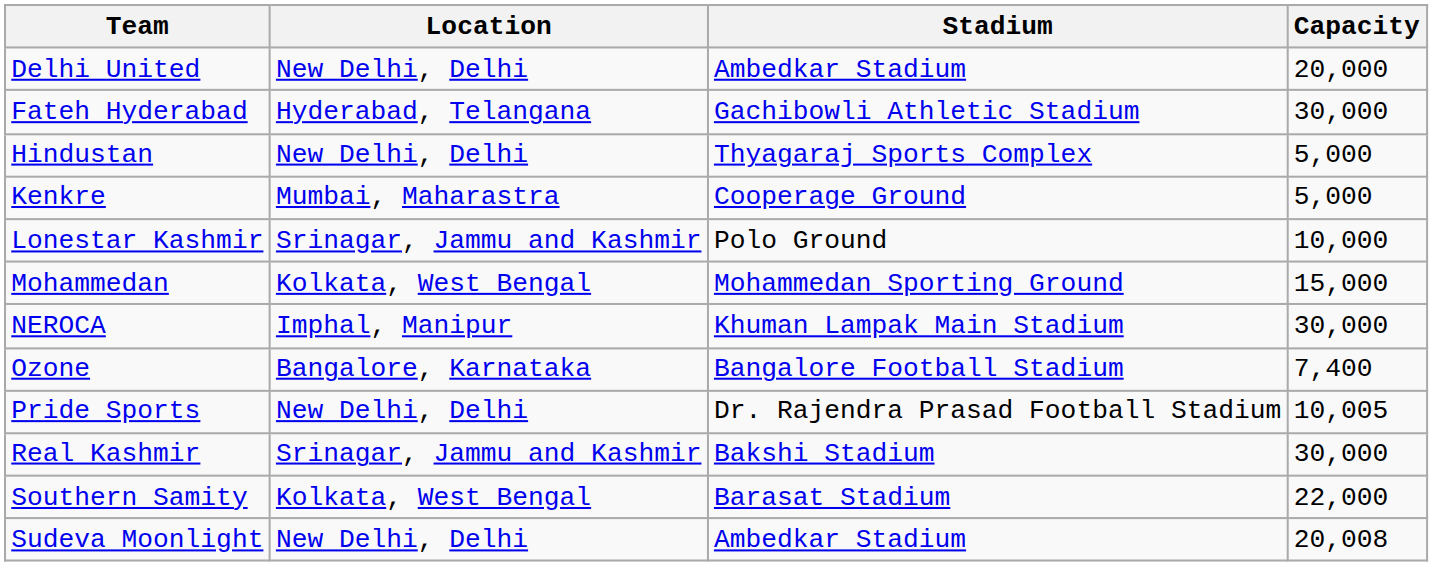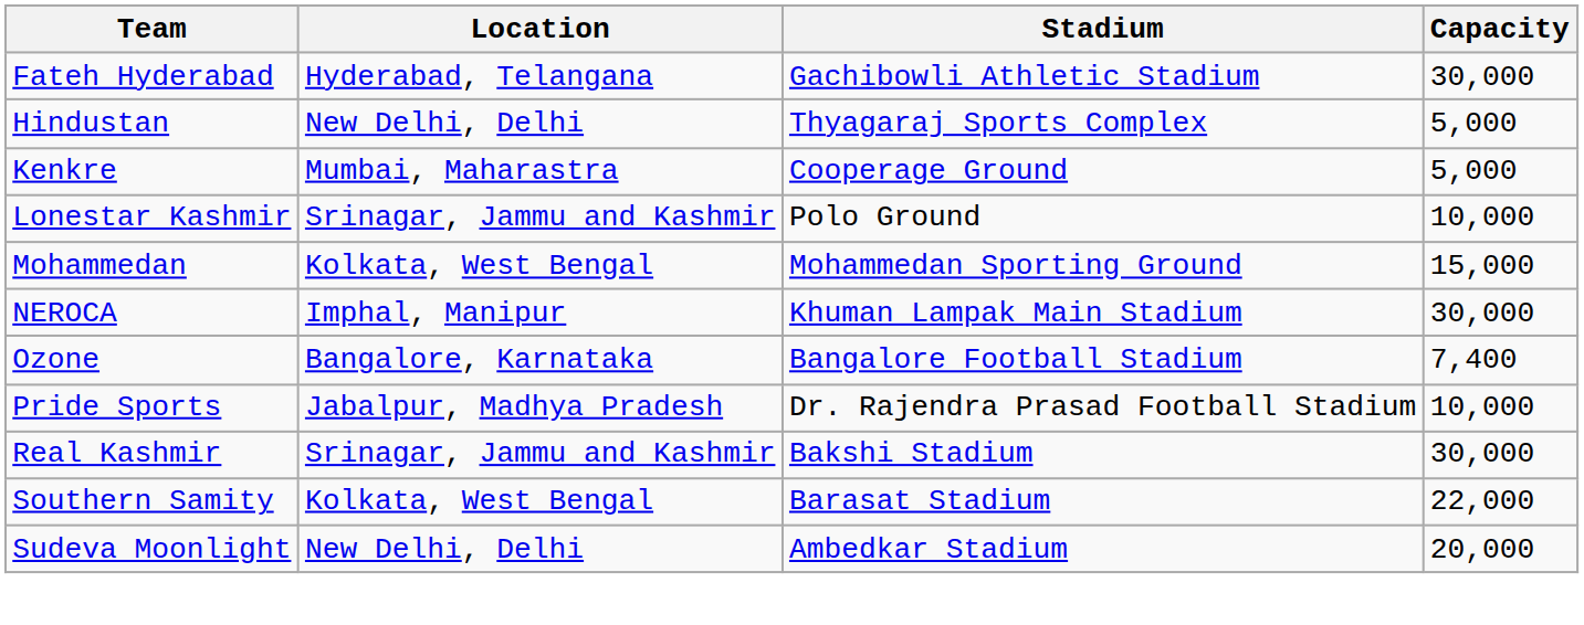- row: Delhi United | New Delhi, Delhi | Ambedkar Stadium | 20,000
Pride Sports | Location: New Delhi, Delhi -> Jabalpur, Madhya Pradesh
Pride Sports | Capacity: 10,005 -> 10,000
Sudeva Moonlight | Capacity: 20,008 -> 20,000
